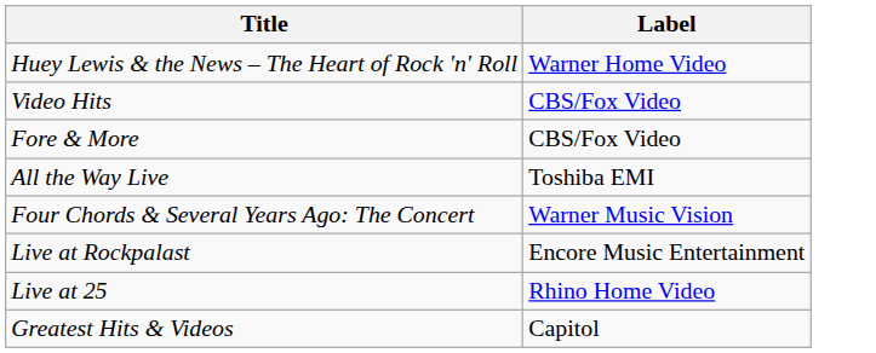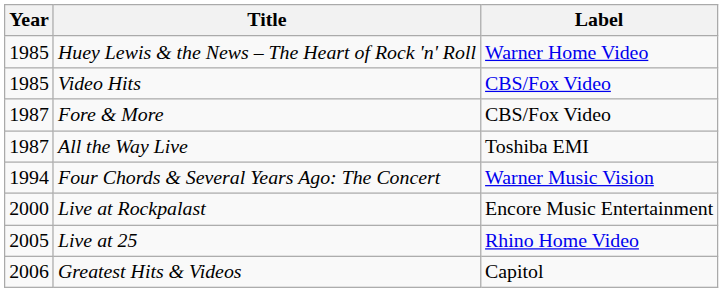+ column: Year | 1985 | 1985 | 1987 | 1987 | 1994 | 2000 | 2005 | 2006
